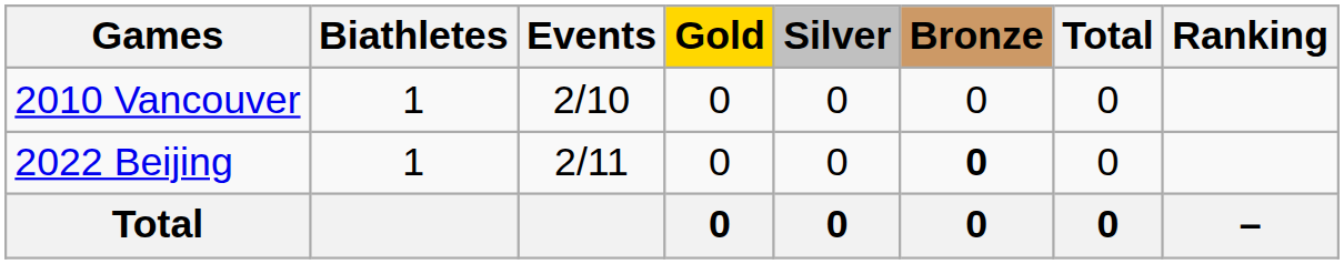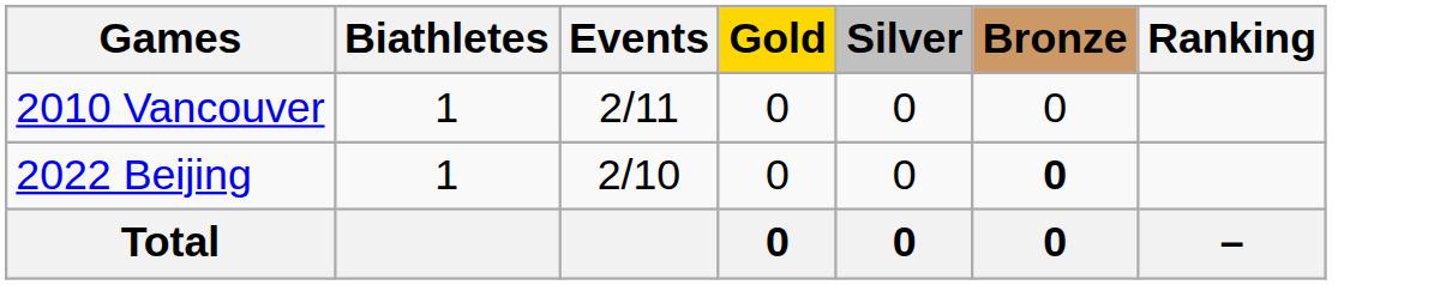- column: Total | 0 | 0 | 0
2010 Vancouver | Events: 2/10 -> 2/11
2022 Beijing | Events: 2/11 -> 2/10
